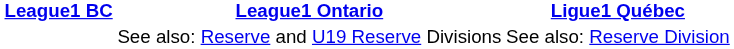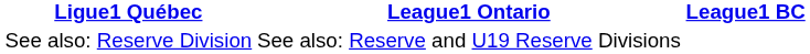columns swapped: League1 BC <-> Ligue1 Québec
